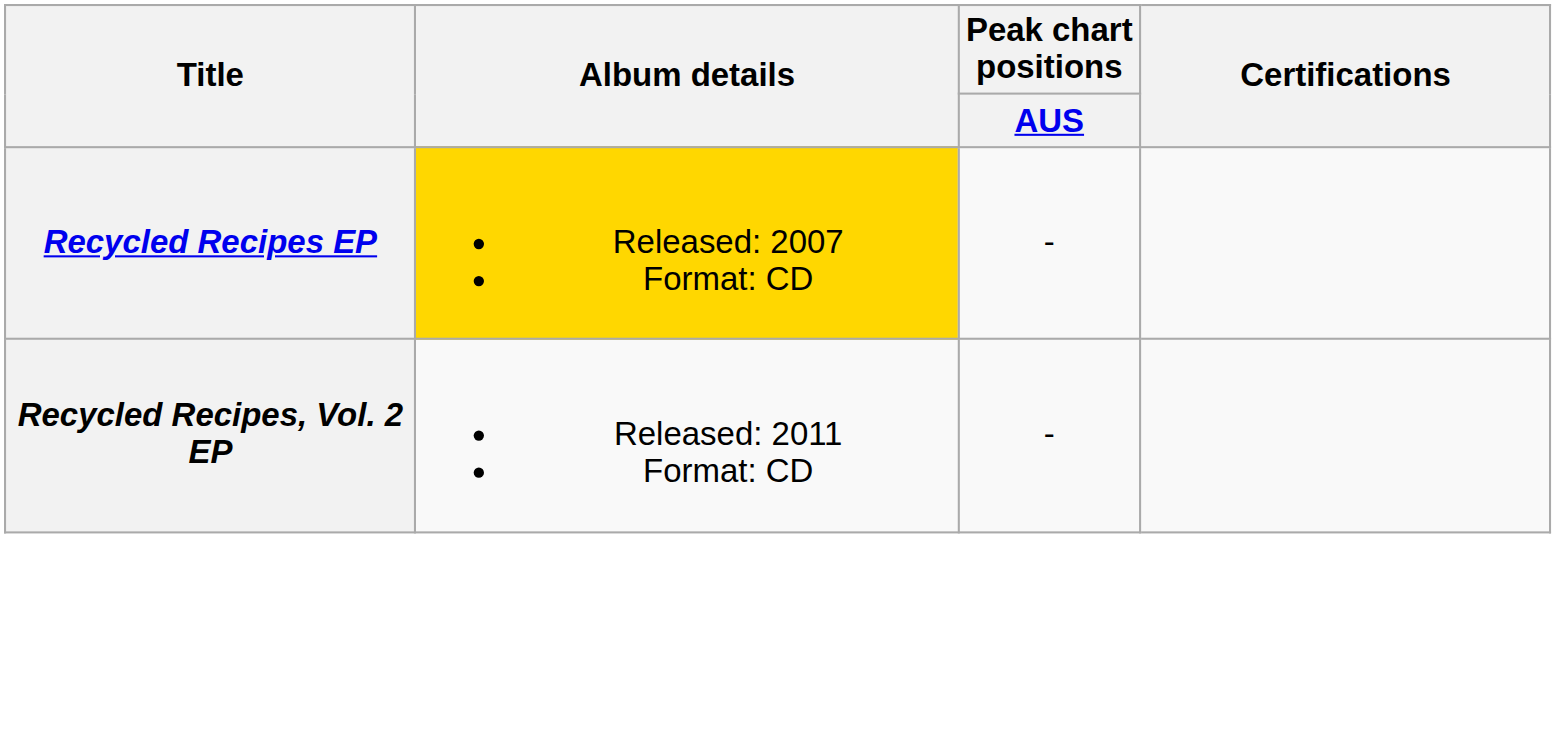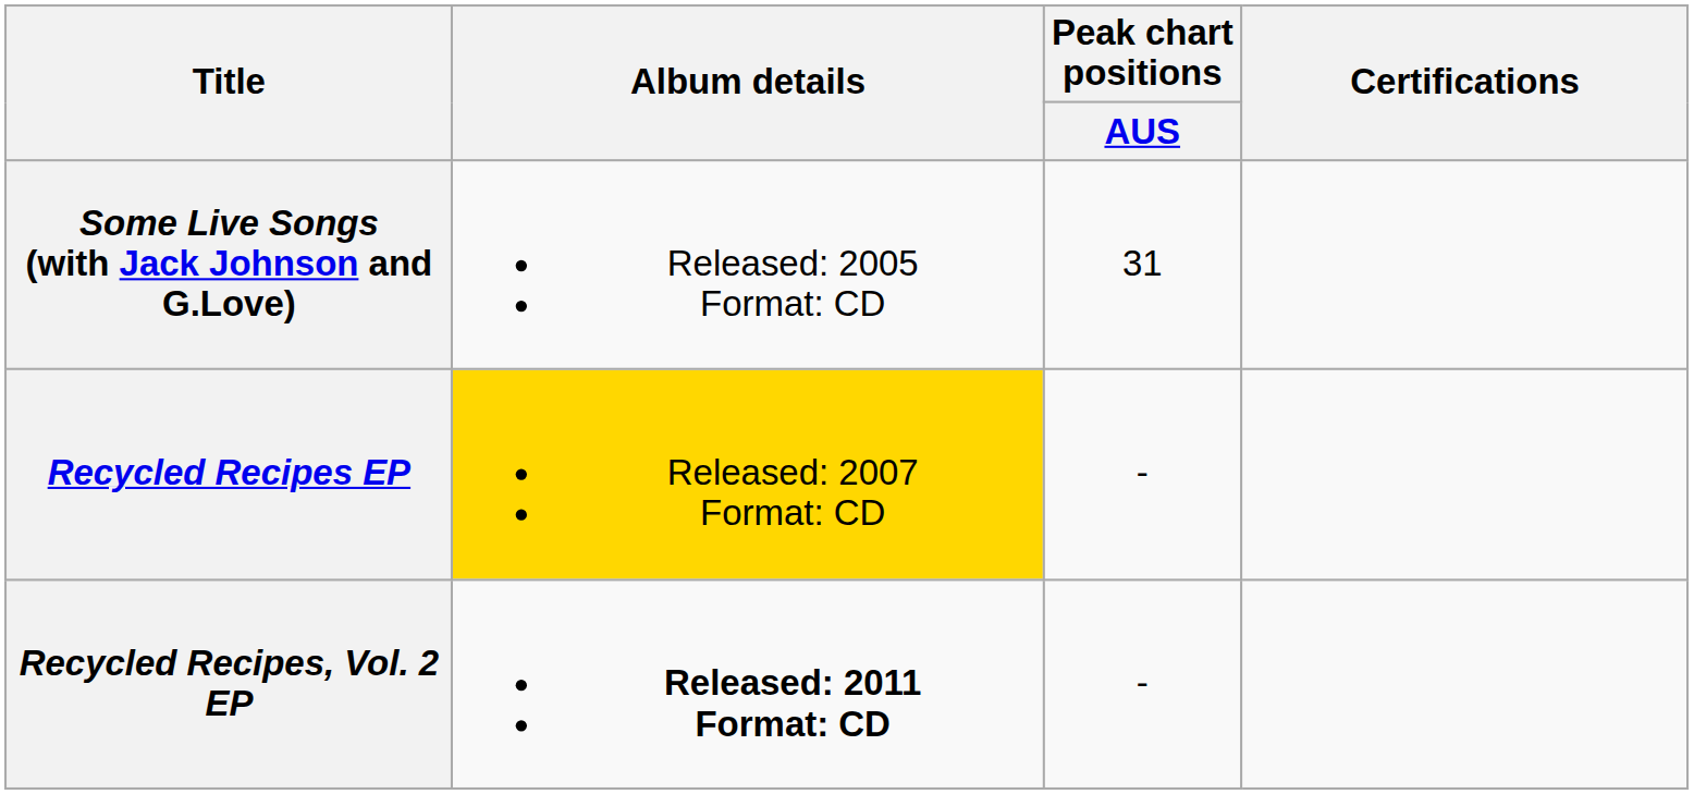+ row: Some Live Songs (with Jack Johnson and G.Love) | Released: 2005 Format: CD | 31
Recycled Recipes, Vol. 2 EP | Album details: normal -> bold
